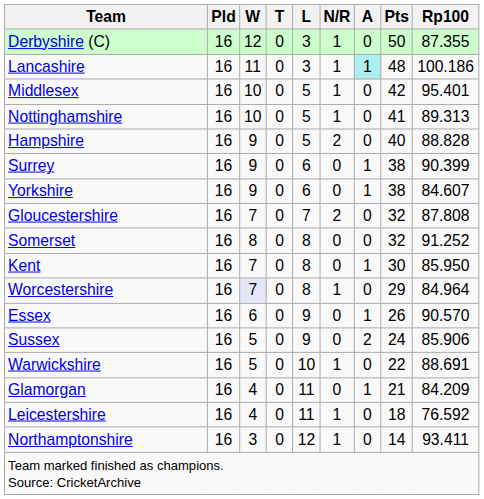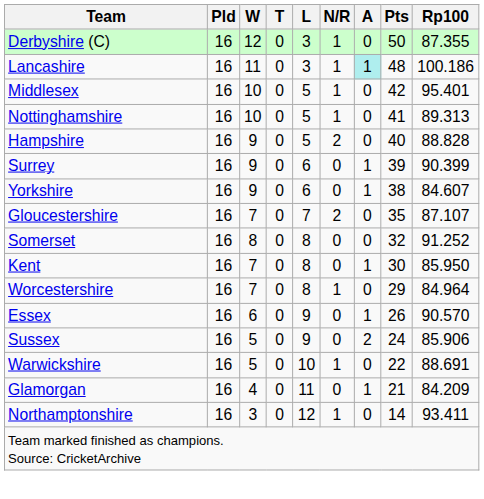Surrey | Pts: 38 -> 39
Gloucestershire | Pts: 32 -> 35
Gloucestershire | Rp100: 87.808 -> 87.107
Worcestershire | W: lavender background -> no background
- row: Leicestershire | 16 | 4 | 0 | 11 | 1 | 0 | 18 | 76.592
